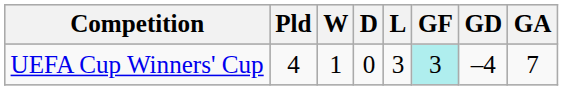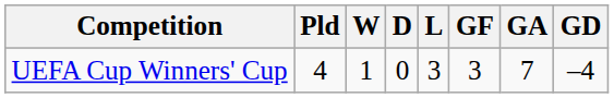columns swapped: GA <-> GD
UEFA Cup Winners' Cup | GF: paleturquoise background -> no background
